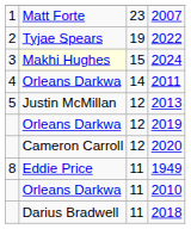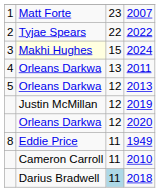2022 | column 3: 19 -> 22
2011 | column 3: 14 -> 13
2013 | column 2: Justin McMillan -> Orleans Darkwa
2019 | column 2: Orleans Darkwa -> Justin McMillan
2020 | column 2: Cameron Carroll -> Orleans Darkwa
2010 | column 2: Orleans Darkwa -> Cameron Carroll
2018 | column 3: no background -> lightblue background
